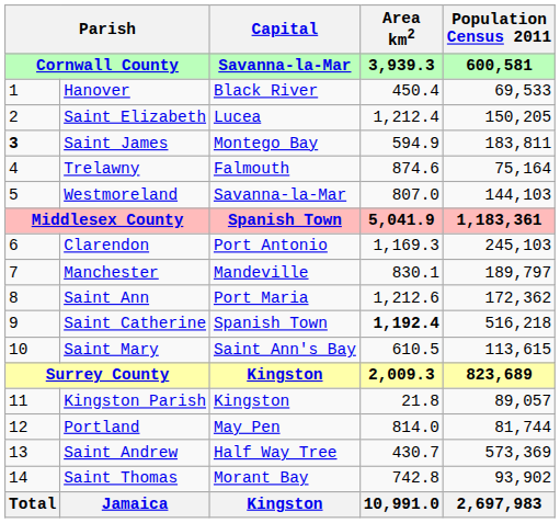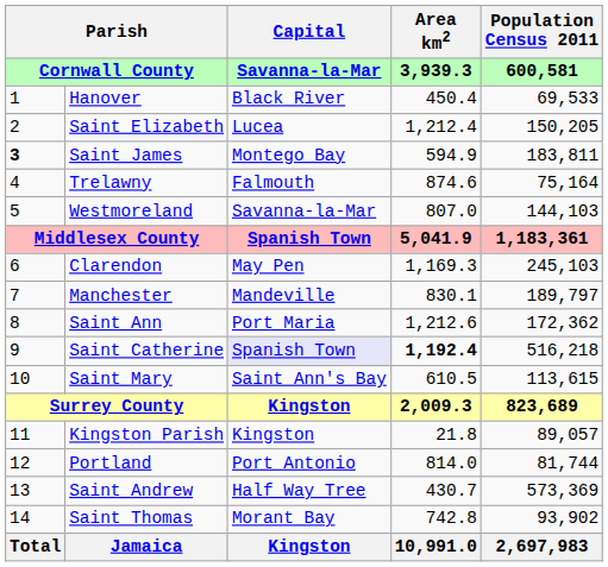Clarendon | Capital / Savanna-la-Mar: Port Antonio -> May Pen
Saint Catherine | Capital / Savanna-la-Mar: no background -> lavender background
Portland | Capital / Savanna-la-Mar: May Pen -> Port Antonio
